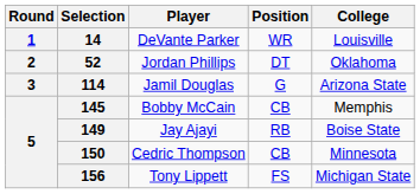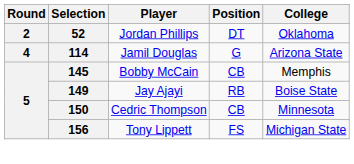- row: 1 | 14 | DeVante Parker | WR | Louisville
114 | Round: 3 -> 4
